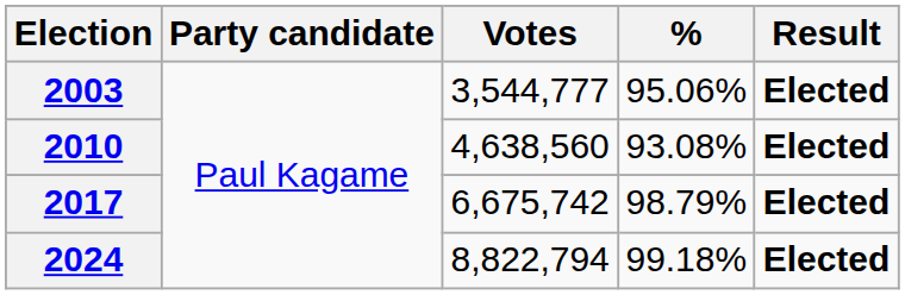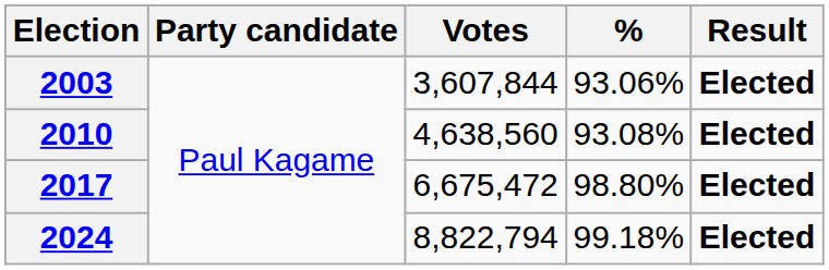2003 | Votes: 3,544,777 -> 3,607,844
2003 | %: 95.06% -> 93.06%
2017 | Votes: 6,675,742 -> 6,675,472
2017 | %: 98.79% -> 98.80%
